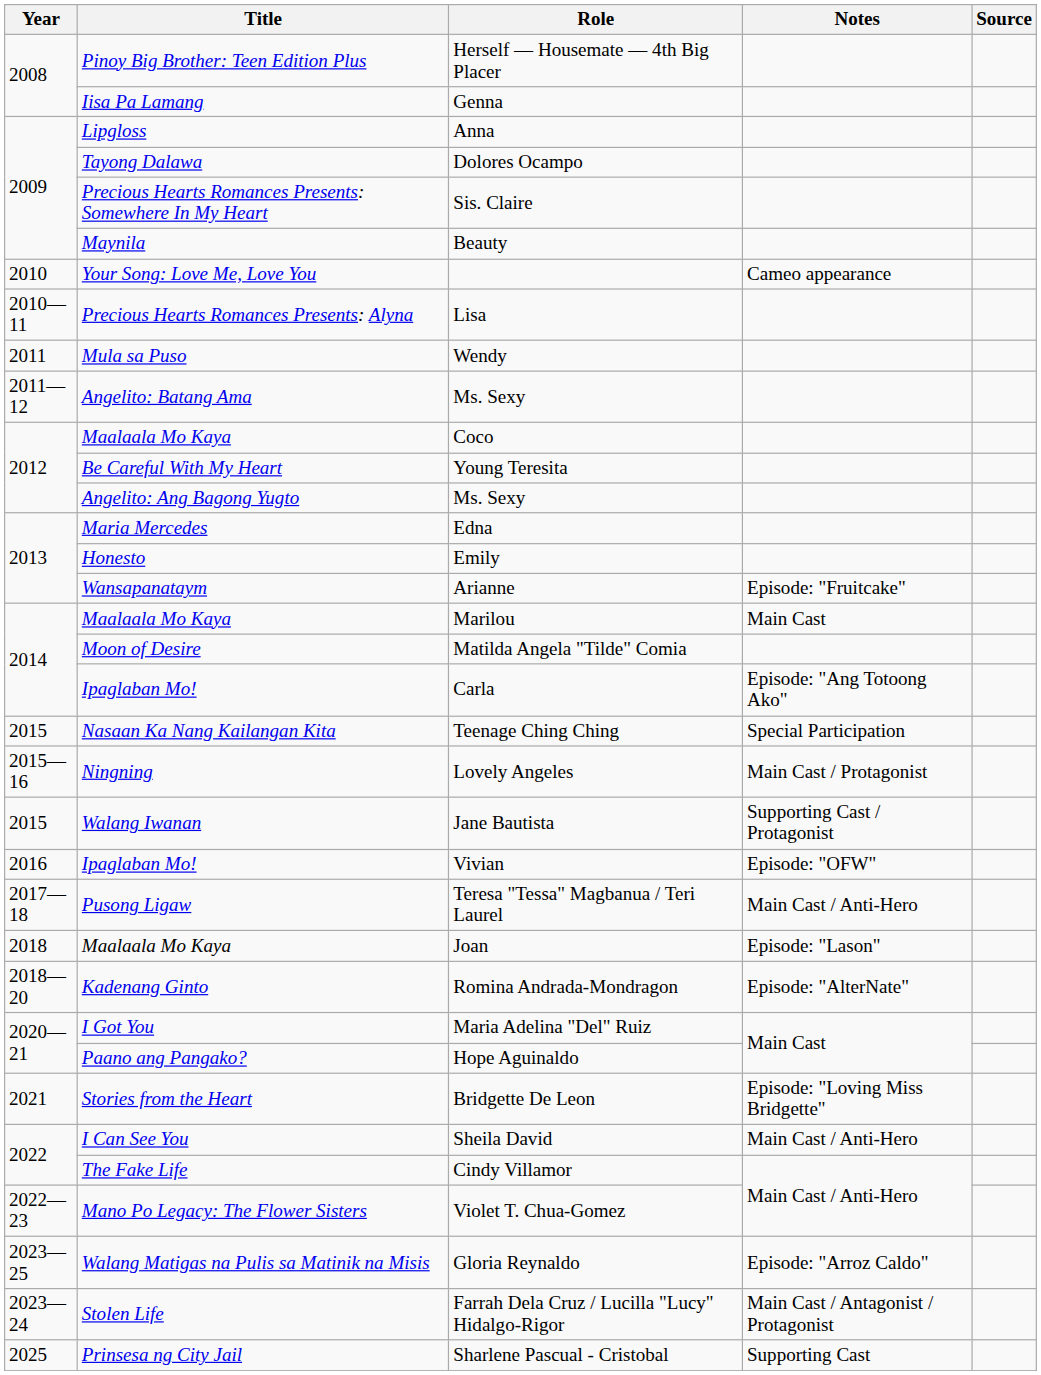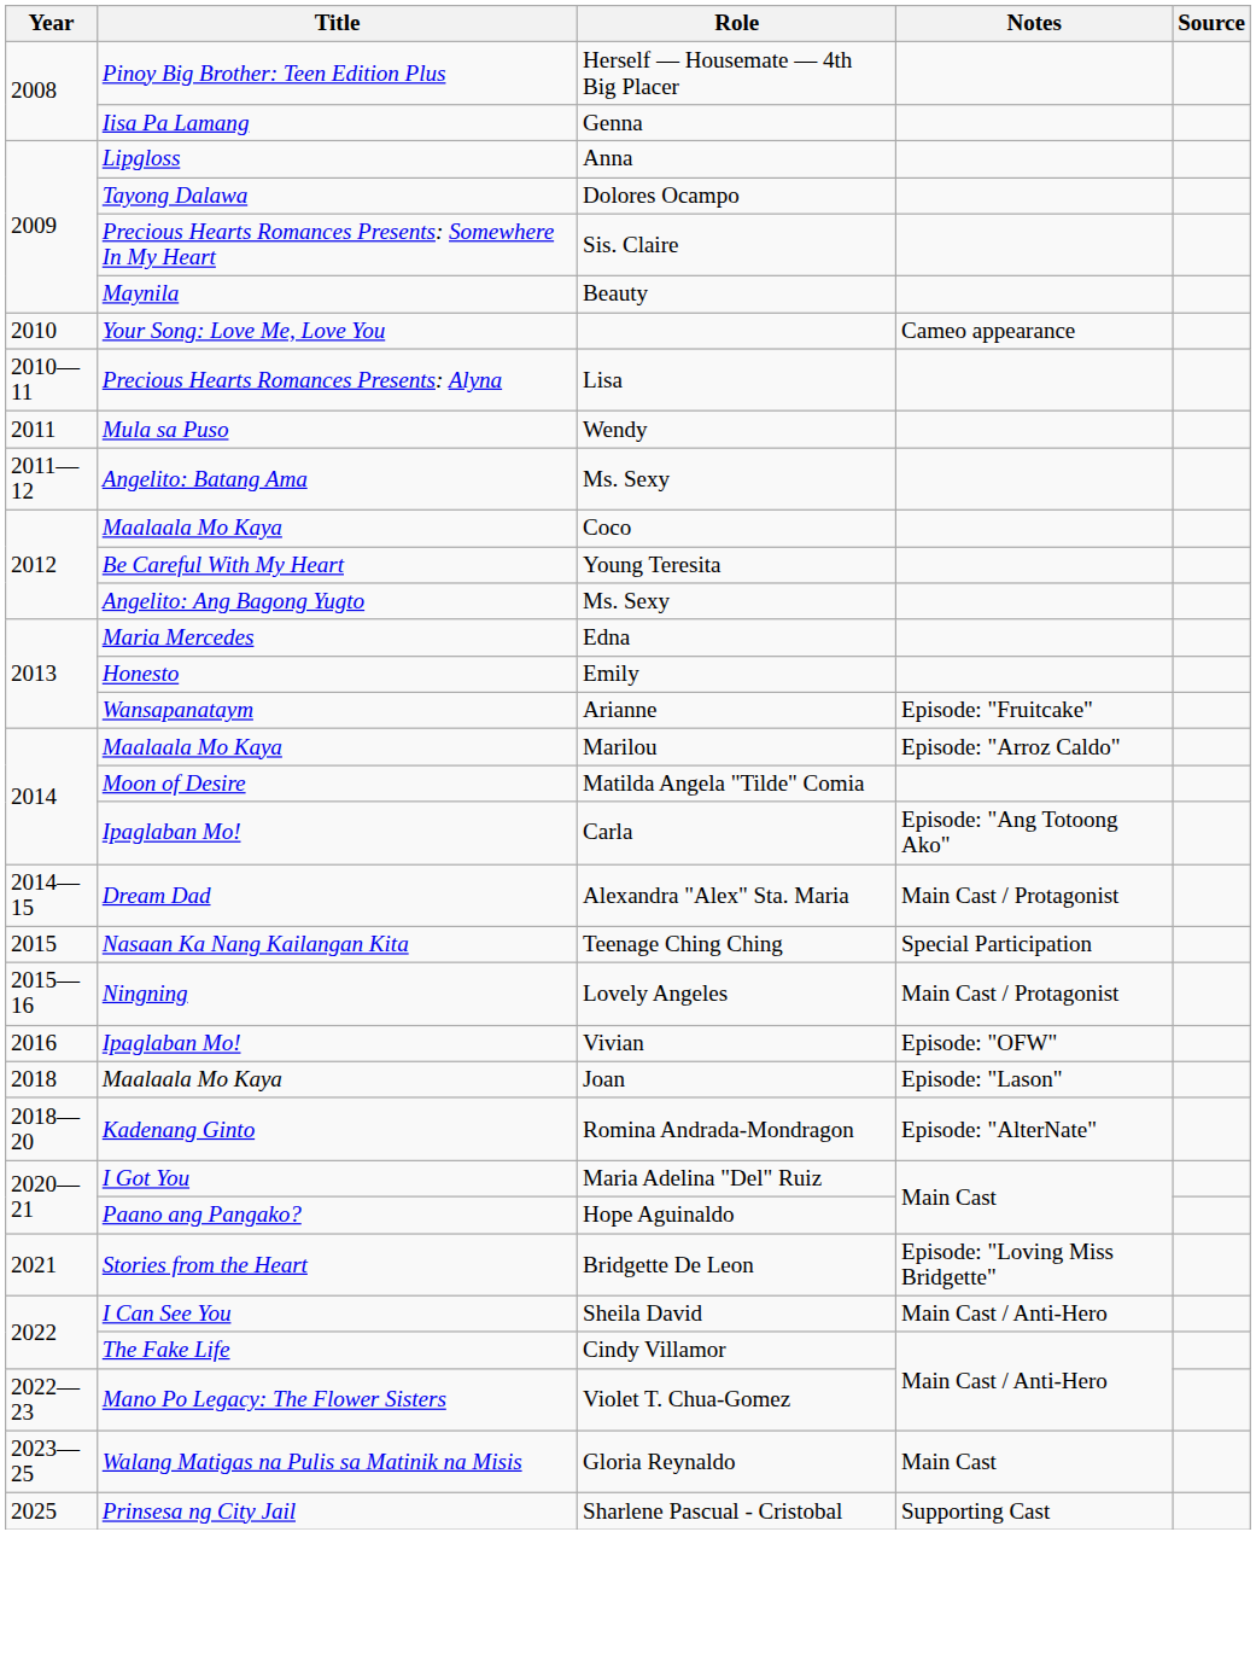Marilou | Notes: Main Cast -> Episode: "Arroz Caldo"
+ row: 2014—15 | Dream Dad | Alexandra "Alex" Sta. Maria | Main Cast / Protagonist
- row: 2015 | Walang Iwanan | Jane Bautista | Supporting Cast / Protagonist
- row: 2017—18 | Pusong Ligaw | Teresa "Tessa" Magbanua / Teri Laurel | Main Cast / Anti-Hero
Gloria Reynaldo | Notes: Episode: "Arroz Caldo" -> Main Cast
- row: 2023—24 | Stolen Life | Farrah Dela Cruz / Lucilla "Lucy" Hidalgo-Rigor | Main Cast / Antagonist / Protagonist
